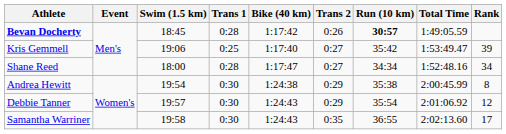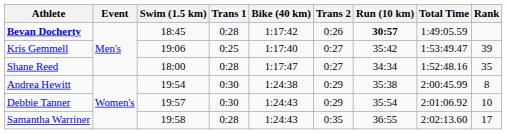Shane Reed | Rank: 34 -> 35
Debbie Tanner | Rank: 12 -> 10
Samantha Warriner | Trans 1: 0:30 -> 0:28
